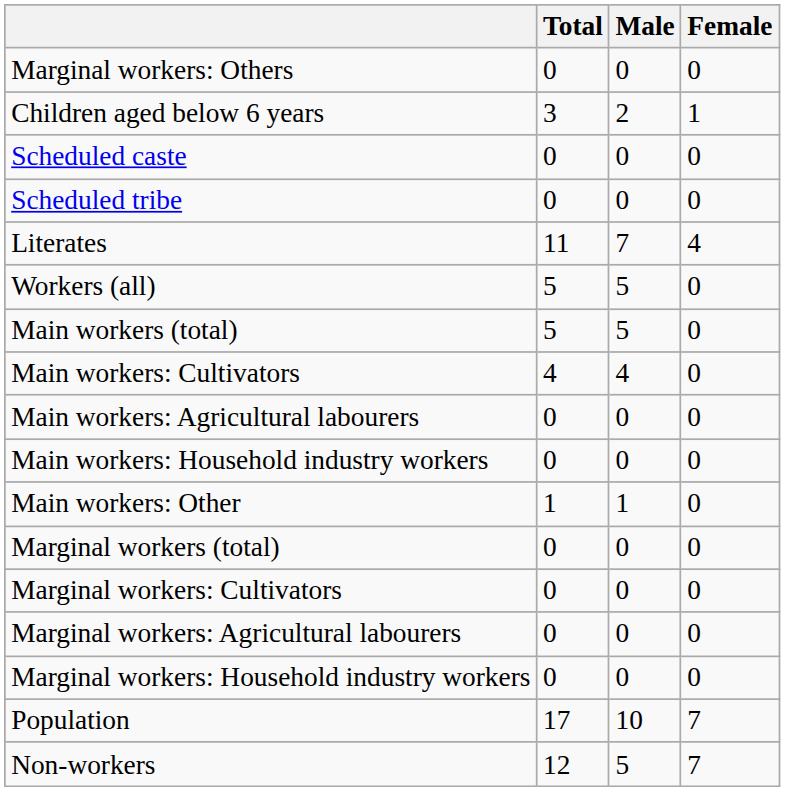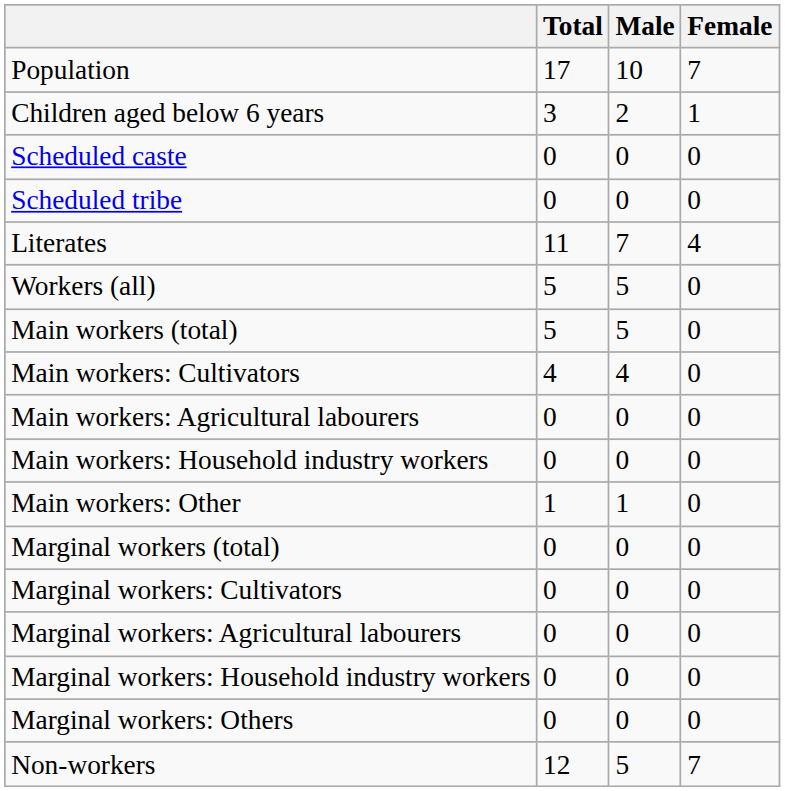rows swapped: Population <-> Marginal workers: Others
